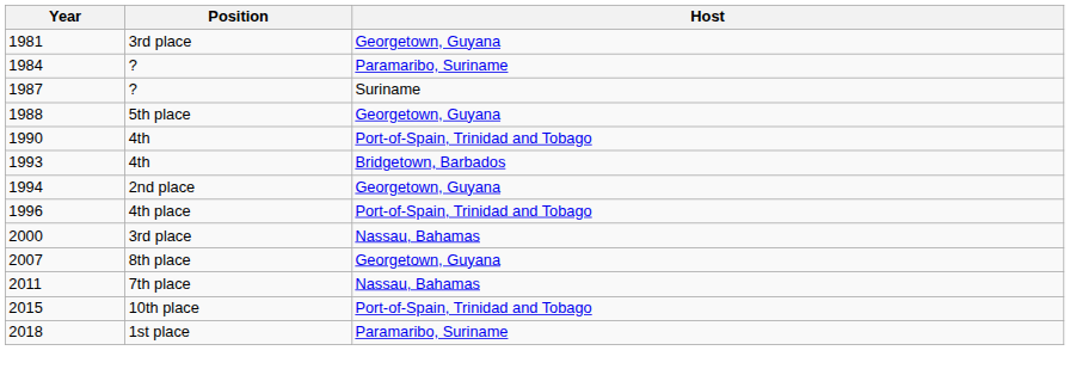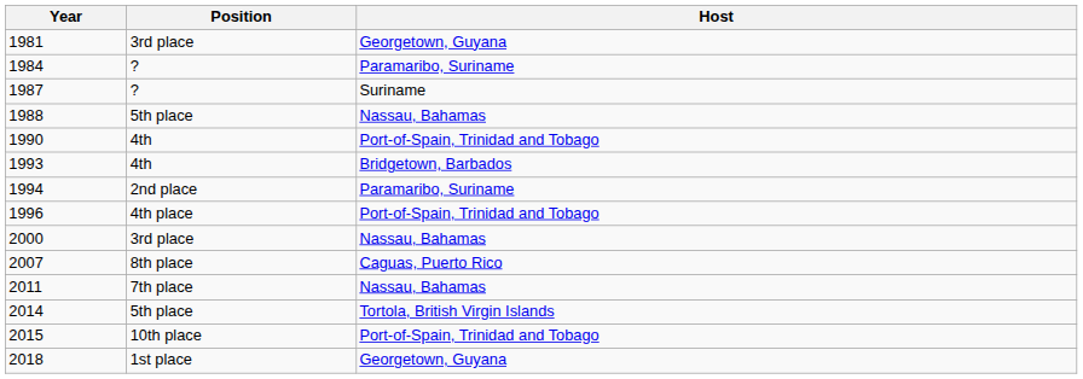1988 | Host: Georgetown, Guyana -> Nassau, Bahamas
1994 | Host: Georgetown, Guyana -> Paramaribo, Suriname
2007 | Host: Georgetown, Guyana -> Caguas, Puerto Rico
+ row: 2014 | 5th place | Tortola, British Virgin Islands
2018 | Host: Paramaribo, Suriname -> Georgetown, Guyana
